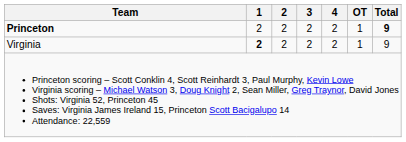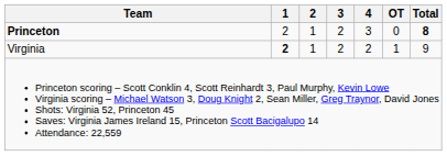Princeton | 2: 2 -> 1
Princeton | 4: 2 -> 3
Princeton | OT: 1 -> 0
Princeton | Total: 9 -> 8
Virginia | 2: 2 -> 1
